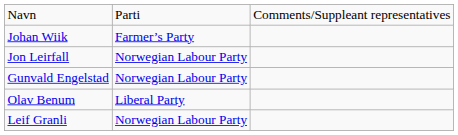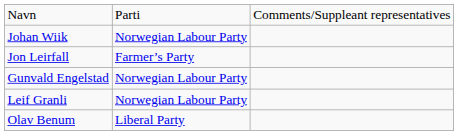Johan Wiik | column 2: Farmer’s Party -> Norwegian Labour Party
Jon Leirfall | column 2: Norwegian Labour Party -> Farmer’s Party
rows swapped: Leif Granli <-> Olav Benum
